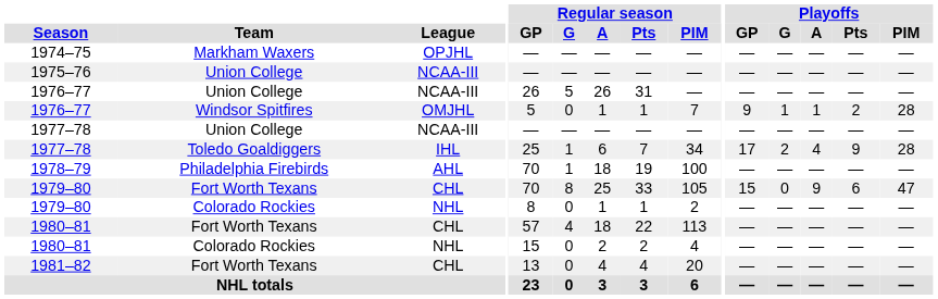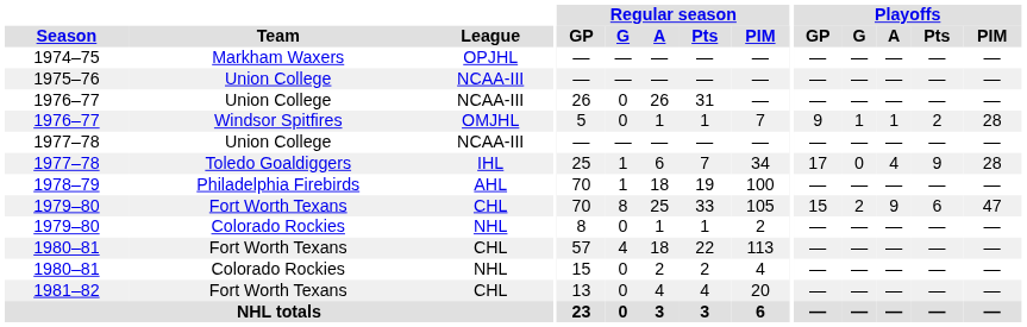1976–77 / Union College | Regular season / G: 5 -> 0
1977–78 / Toledo Goaldiggers | Playoffs / G: 2 -> 0
1979–80 / Fort Worth Texans | Playoffs / G: 0 -> 2
